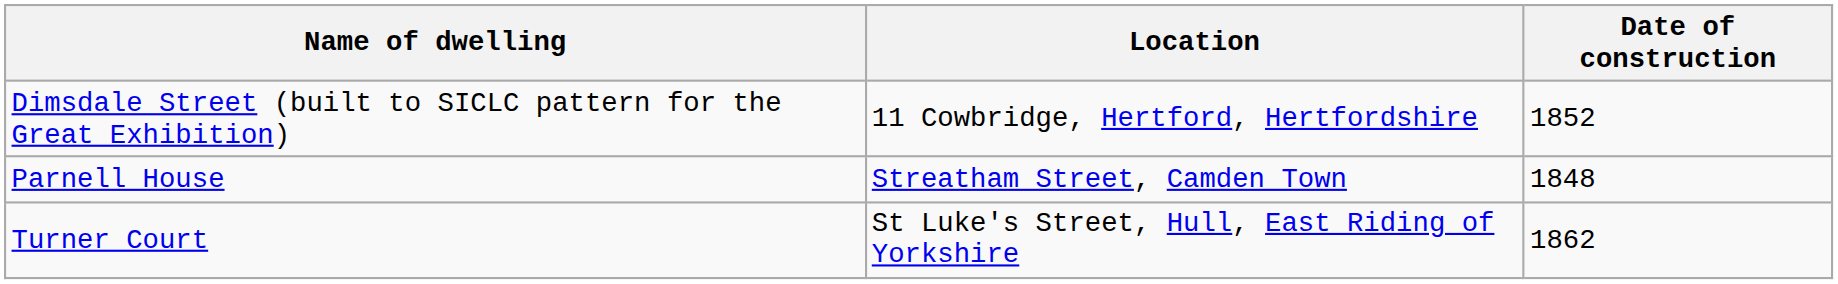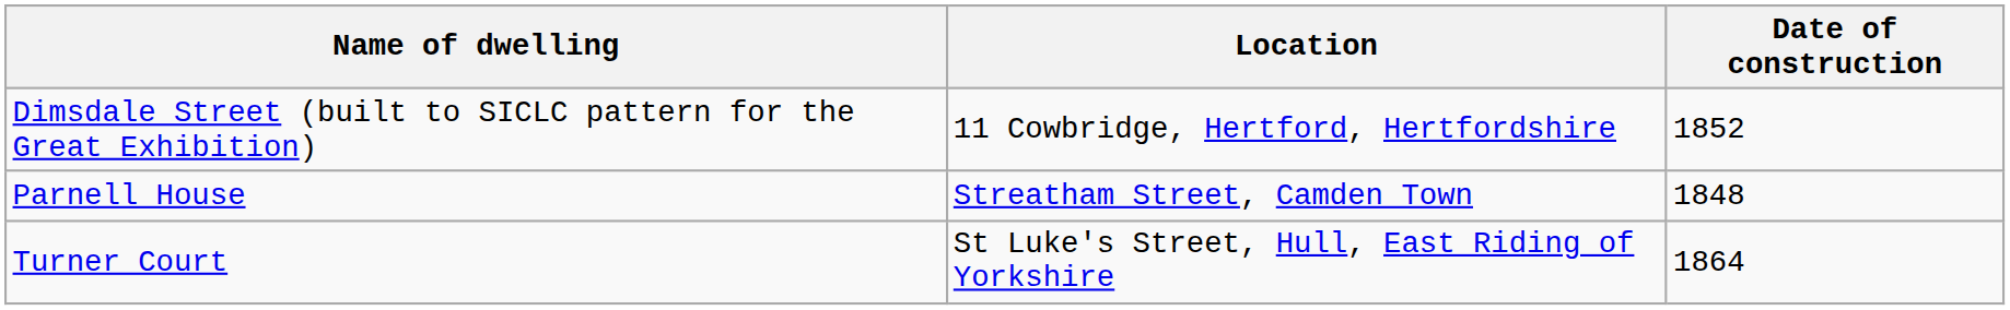Turner Court | Date of construction: 1862 -> 1864
